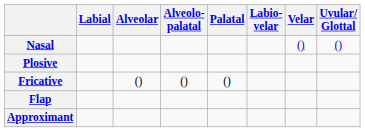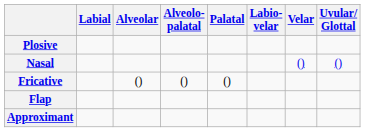rows swapped: Nasal <-> Plosive
